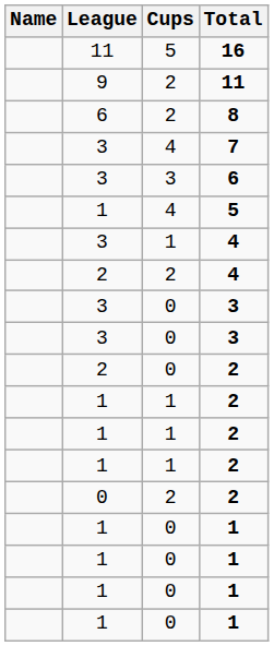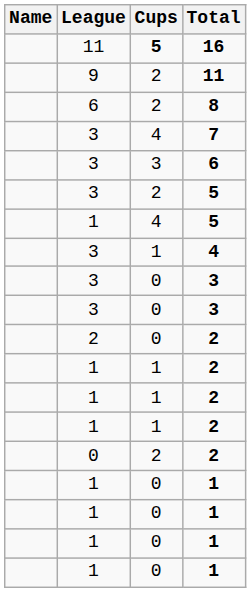16 | Cups: normal -> bold
+ row: 3 | 2 | 5
- row: 2 | 2 | 4
